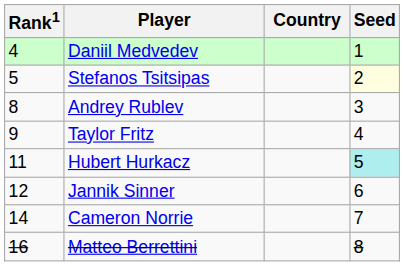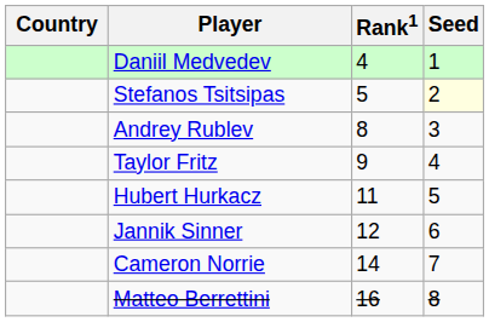columns swapped: Country <-> Rank1
Hubert Hurkacz | Seed: paleturquoise background -> no background
